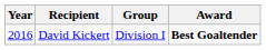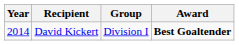David Kickert | Year: 2016 -> 2014
